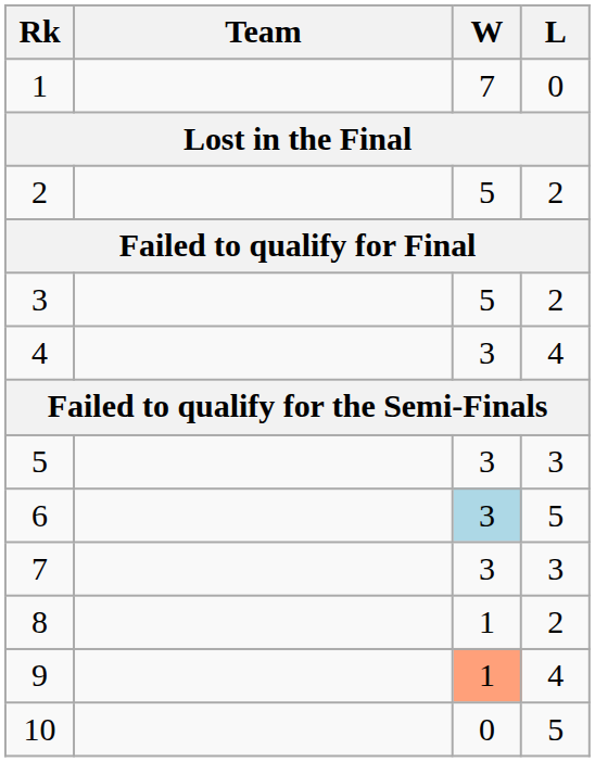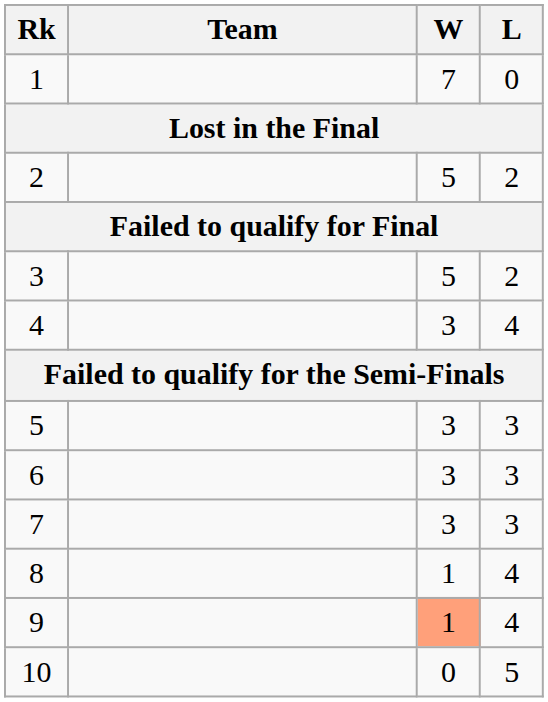6 | W: lightblue background -> no background
6 | L: 5 -> 3
8 | L: 2 -> 4
